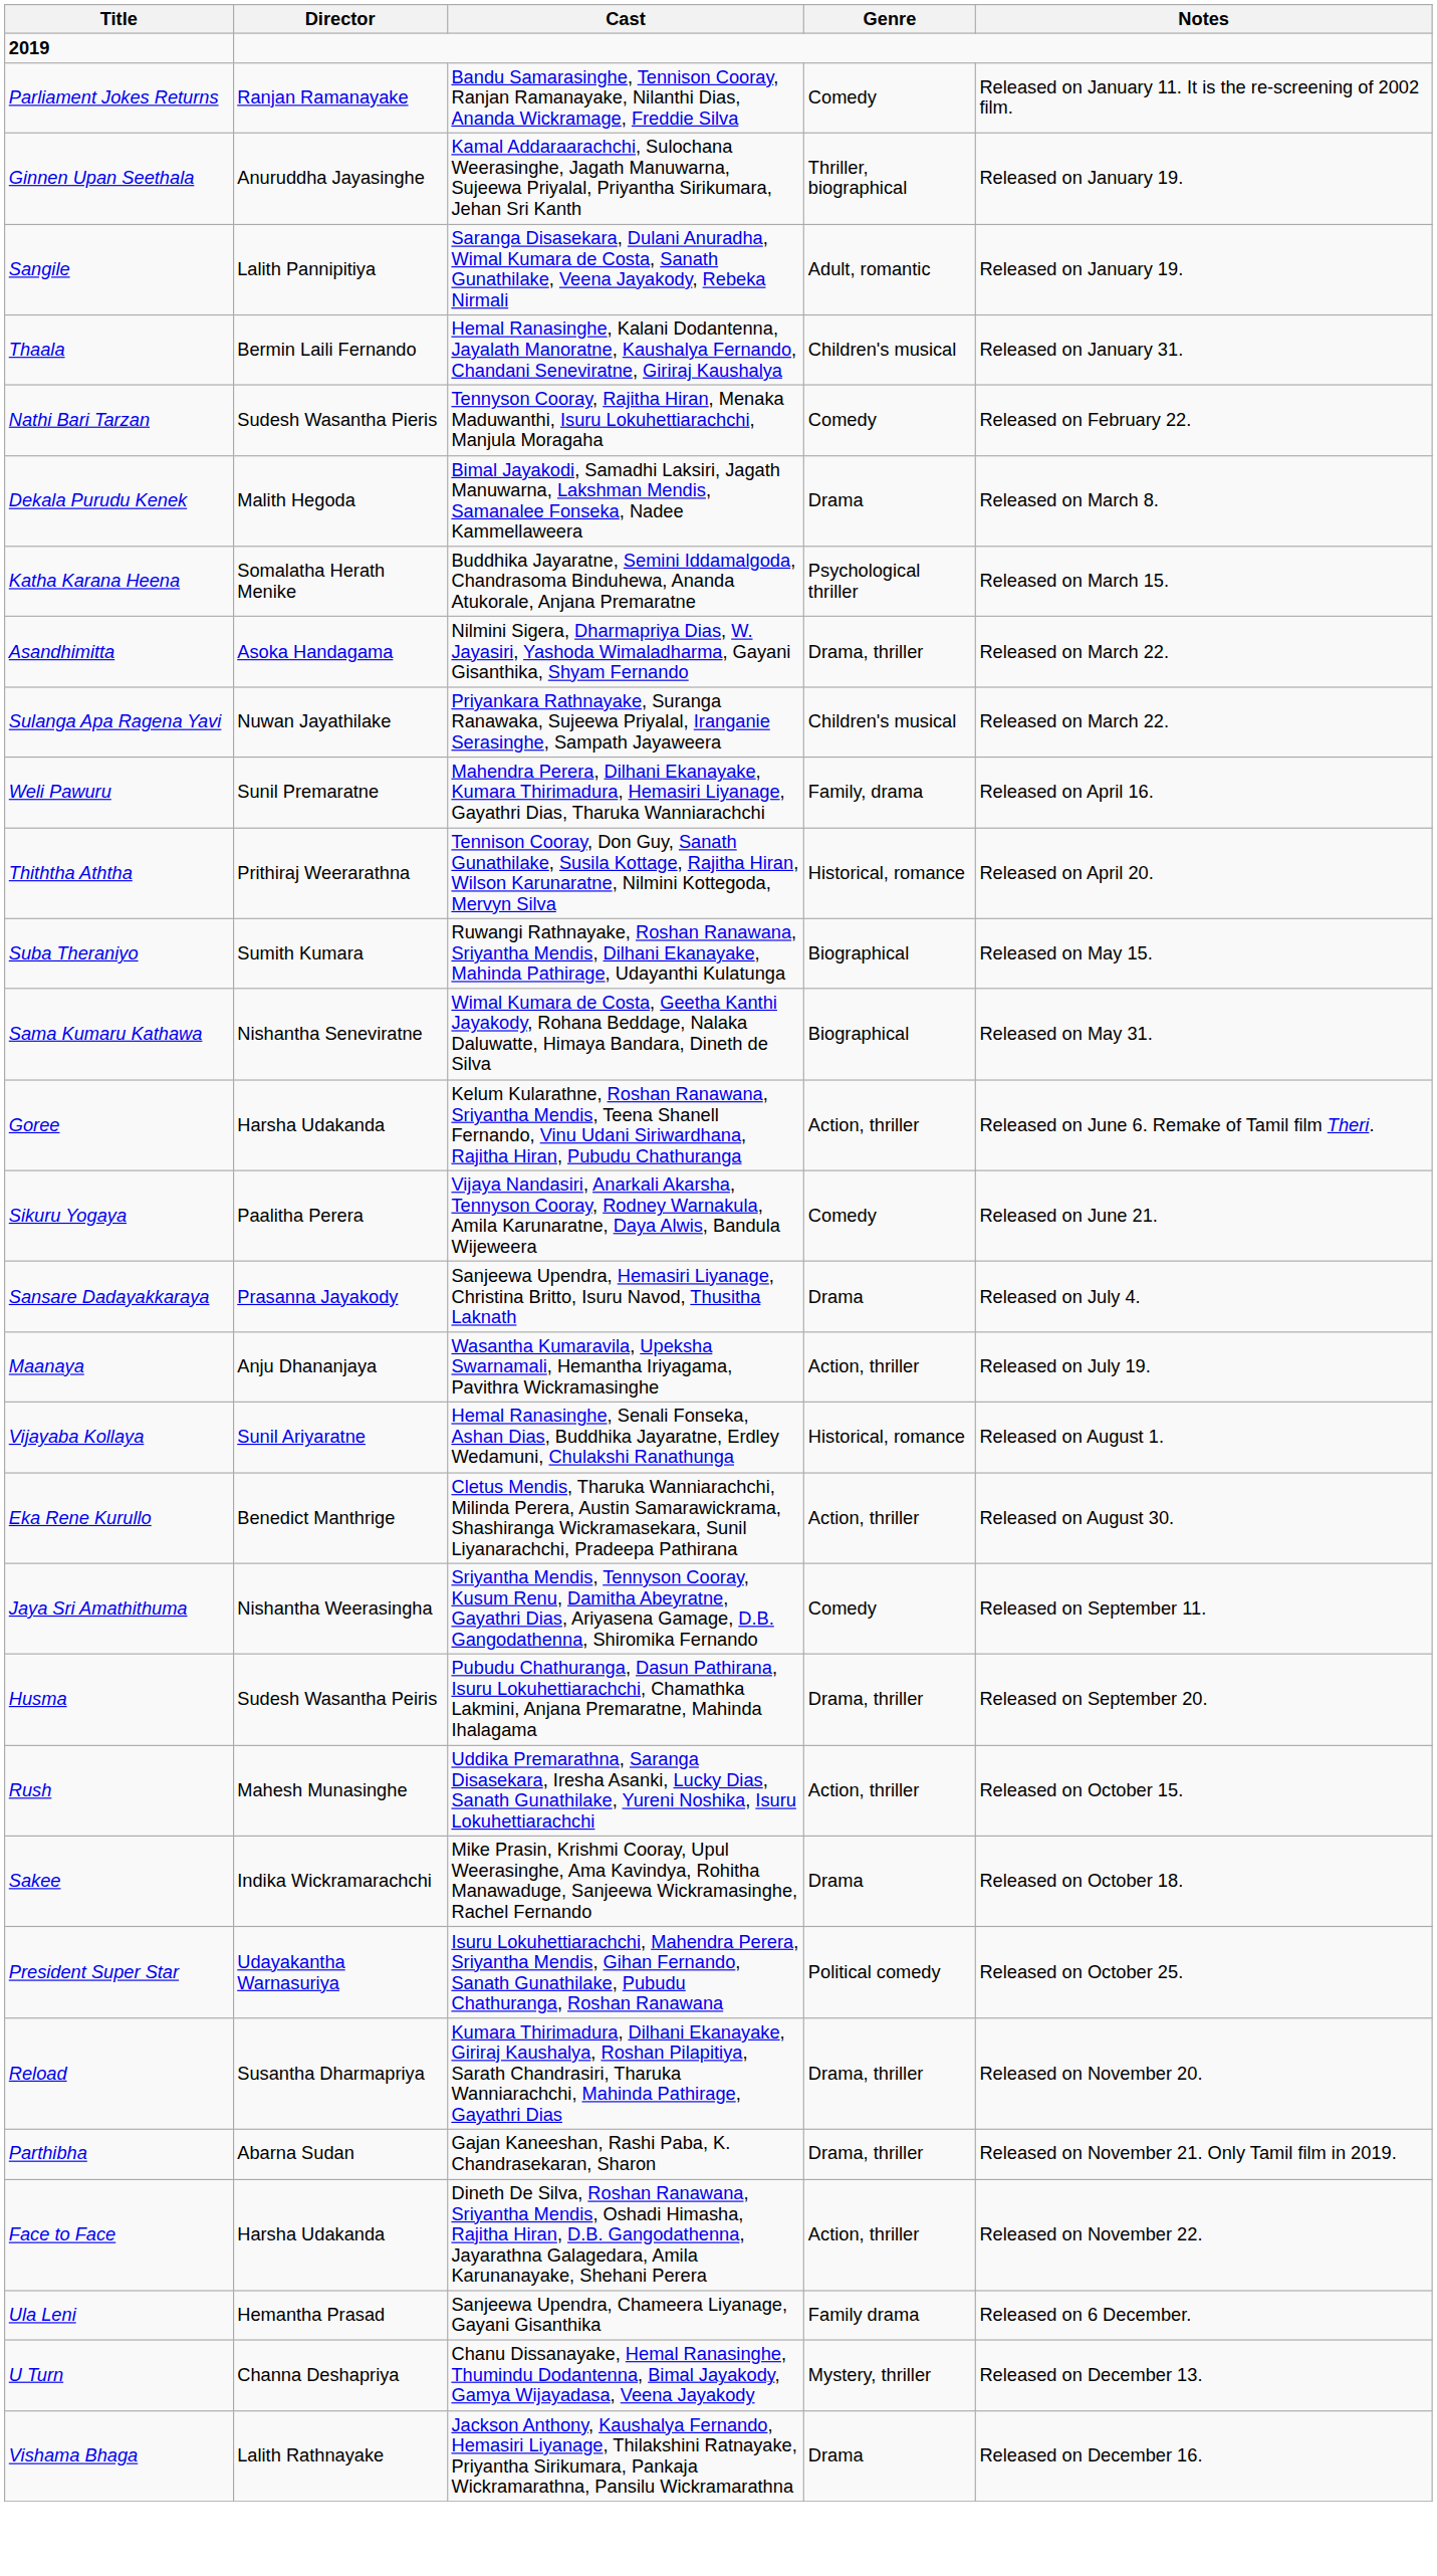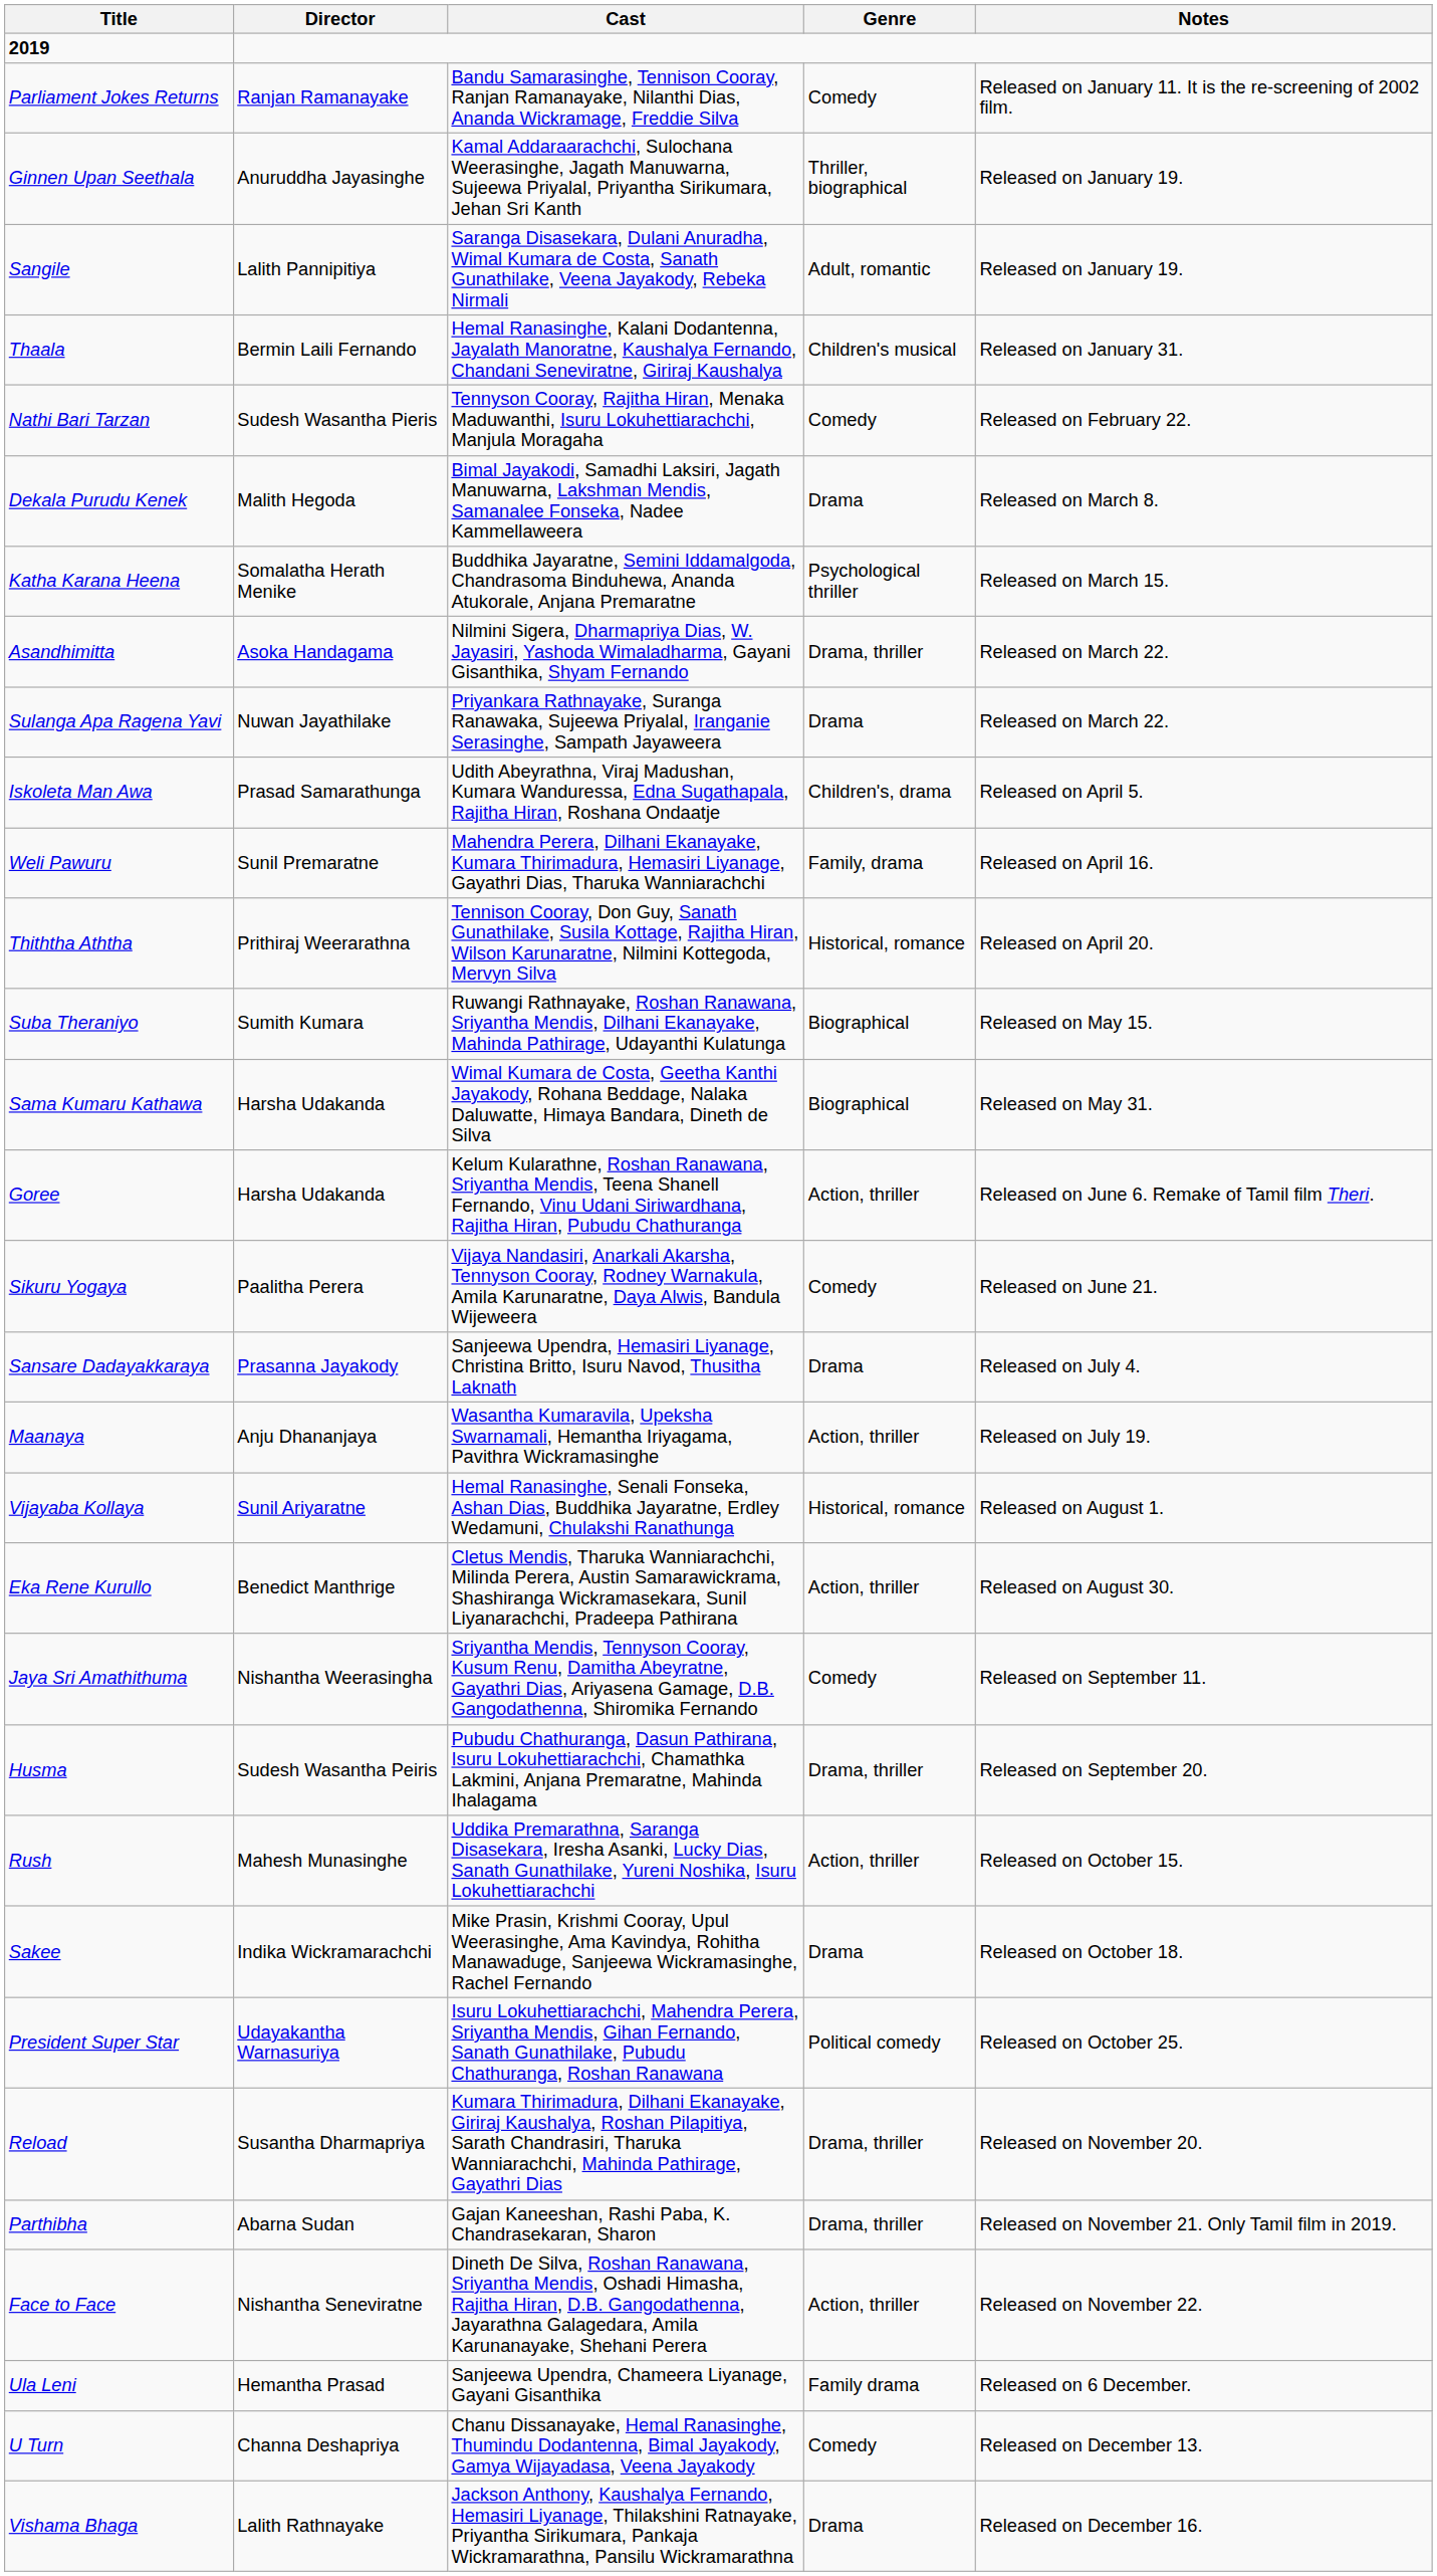Sulanga Apa Ragena Yavi | Genre: Children's musical -> Drama
+ row: Iskoleta Man Awa | Prasad Samarathunga | Udith Abeyrathna, Viraj Madushan, Kumara Wanduressa, Edna Sugathapala, Rajitha Hiran, Roshana Ondaatje | Children's, drama | Released on April 5.
Sama Kumaru Kathawa | Director: Nishantha Seneviratne -> Harsha Udakanda
Face to Face | Director: Harsha Udakanda -> Nishantha Seneviratne
U Turn | Genre: Mystery, thriller -> Comedy
